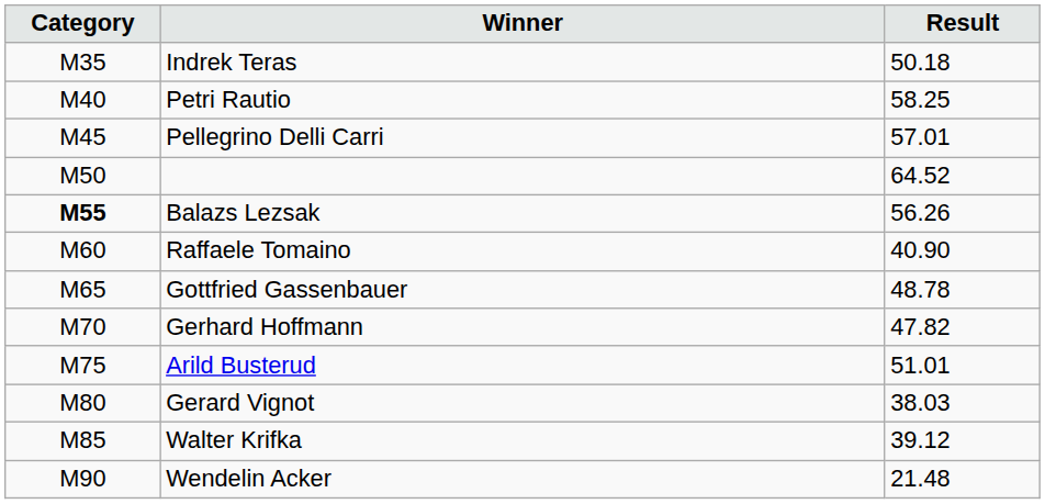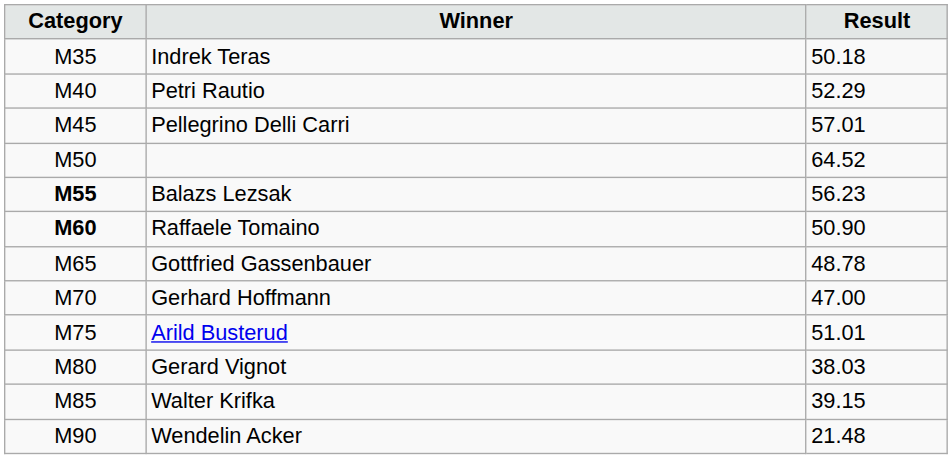Petri Rautio | Result: 58.25 -> 52.29
Balazs Lezsak | Result: 56.26 -> 56.23
Raffaele Tomaino | Category: normal -> bold
Raffaele Tomaino | Result: 40.90 -> 50.90
Gerhard Hoffmann | Result: 47.82 -> 47.00
Walter Krifka | Result: 39.12 -> 39.15
